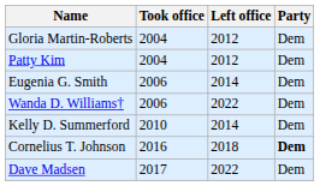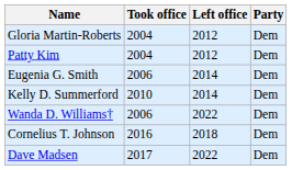rows swapped: Kelly D. Summerford <-> Wanda D. Williams†
Cornelius T. Johnson | Party: bold -> normal
